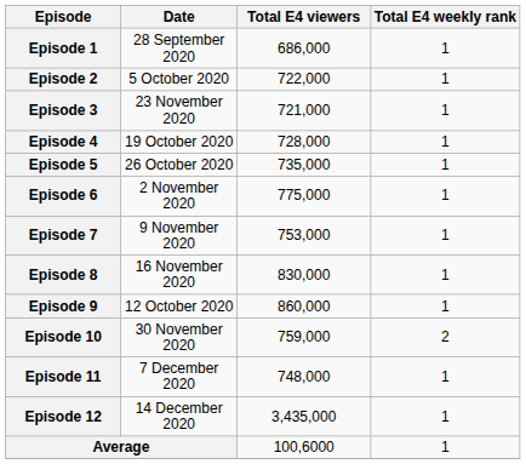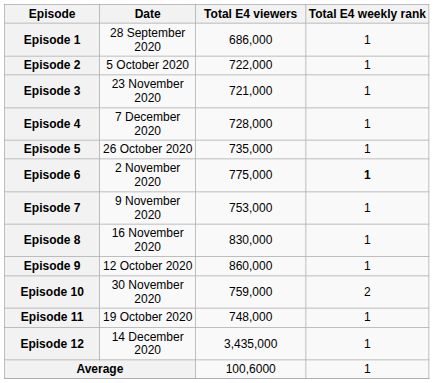Episode 4 | Date: 19 October 2020 -> 7 December 2020
Episode 6 | Total E4 weekly rank: normal -> bold
Episode 11 | Date: 7 December 2020 -> 19 October 2020
